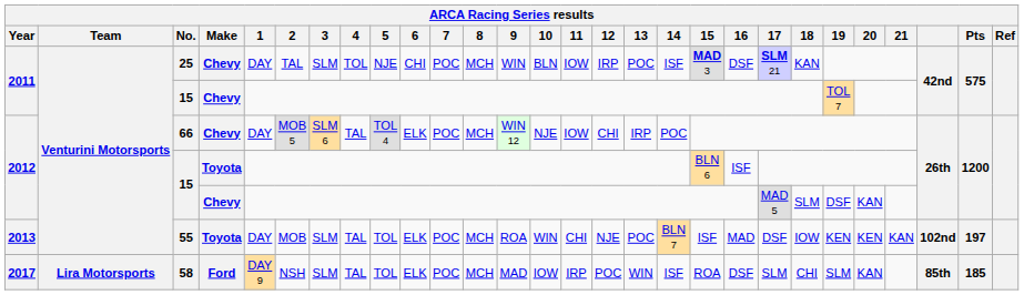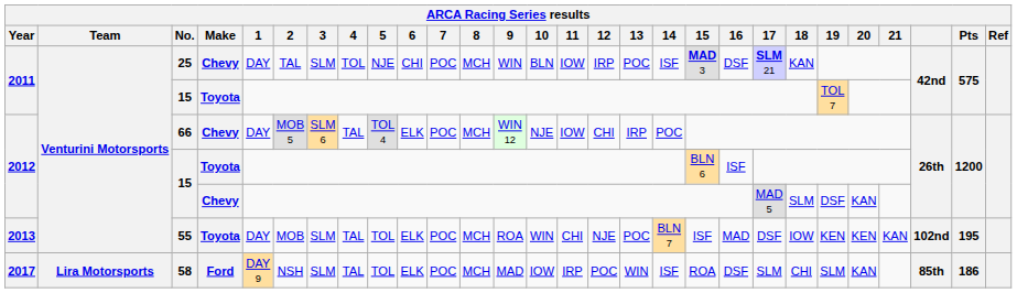2011 / 15 | Make: Chevy -> Toyota
55 | Pts: 197 -> 195
58 | Pts: 185 -> 186
